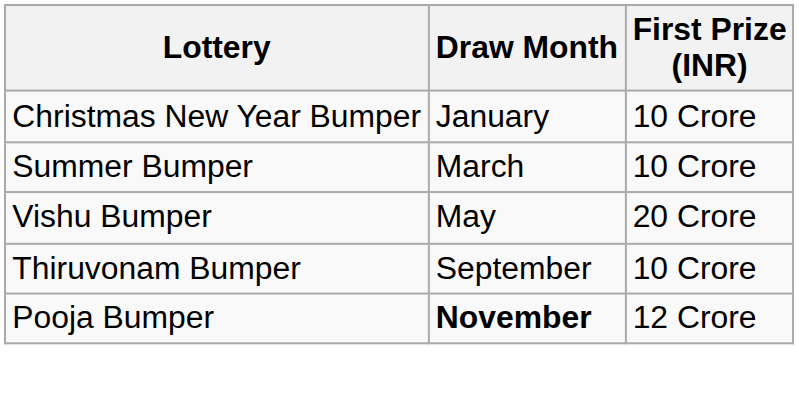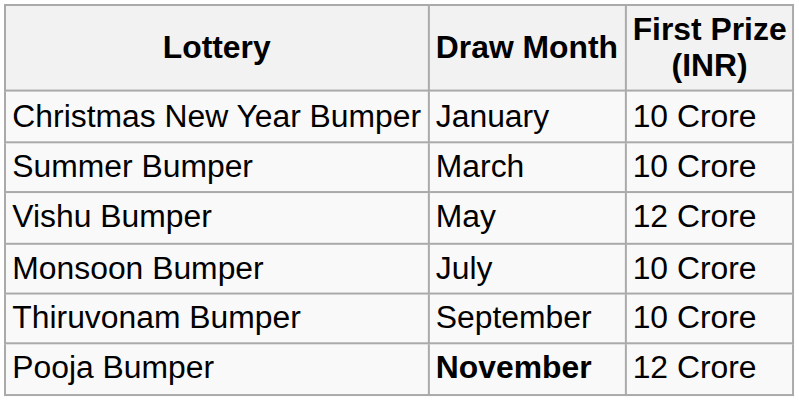Vishu Bumper | First Prize (INR): 20 Crore -> 12 Crore
+ row: Monsoon Bumper | July | 10 Crore
